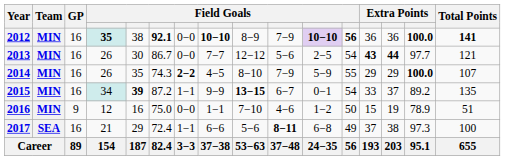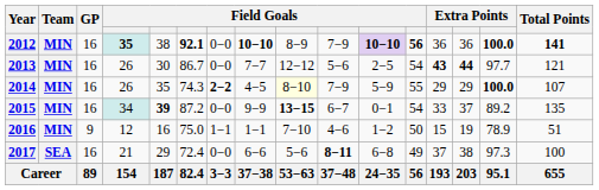2014 | column 9: no background -> lightyellow background
2015 | column 7: 1−1 -> 0−0
2016 | column 7: 0−0 -> 1−1
2017 | column 7: 1−1 -> 0−0
